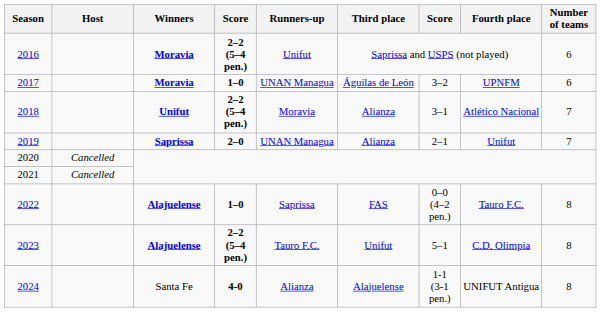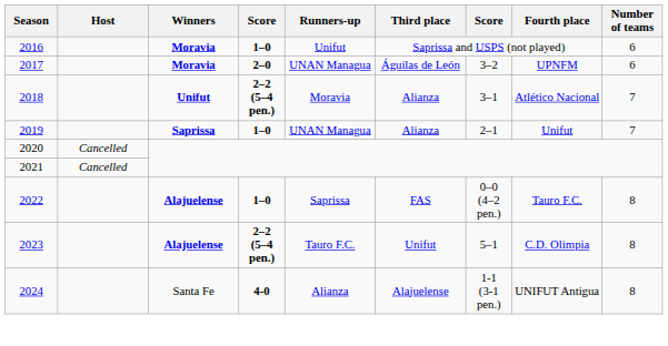2016 | column 4: 2–2 (5–4 pen.) -> 1–0
2017 | column 4: 1–0 -> 2–0
2019 | column 4: 2–0 -> 1–0
